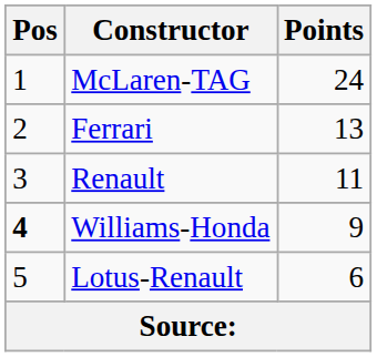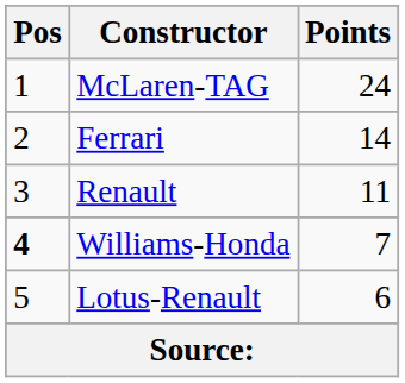Ferrari | Points: 13 -> 14
Williams-Honda | Points: 9 -> 7
